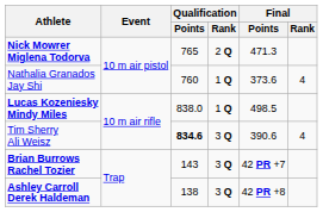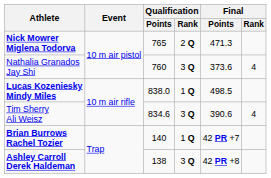Nathalia Granados Jay Shi | Qualification / Rank: 1 Q -> 3 Q
Tim Sherry Ali Weisz | Qualification / Points: bold -> normal
Brian Burrows Rachel Tozier | Qualification / Points: 143 -> 140
Brian Burrows Rachel Tozier | Qualification / Rank: 3 Q -> 1 Q
